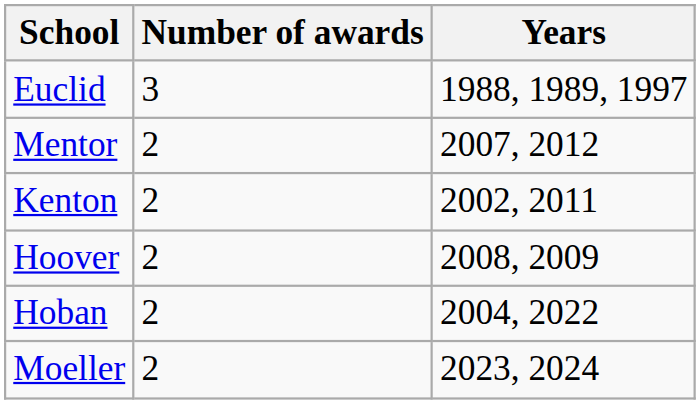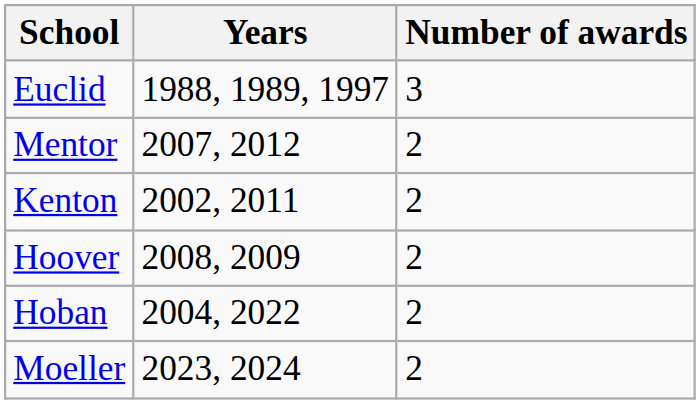columns swapped: Number of awards <-> Years
